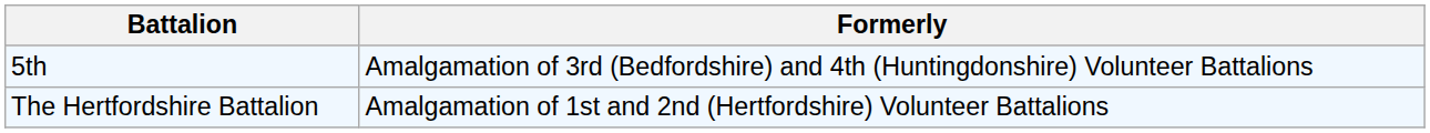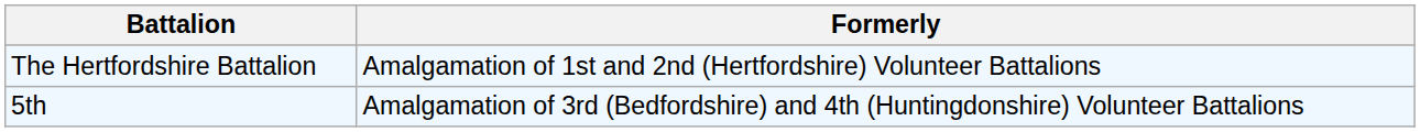rows swapped: 5th <-> The Hertfordshire Battalion
